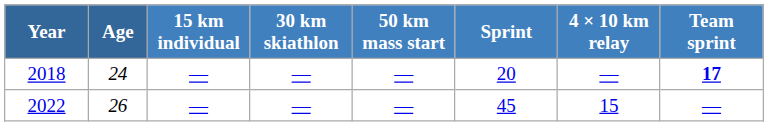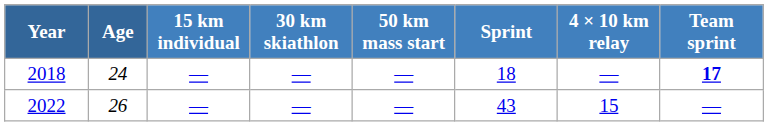2018 | Sprint: 20 -> 18
2022 | Sprint: 45 -> 43
